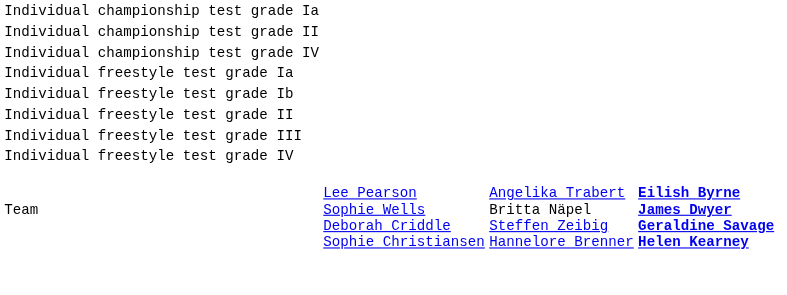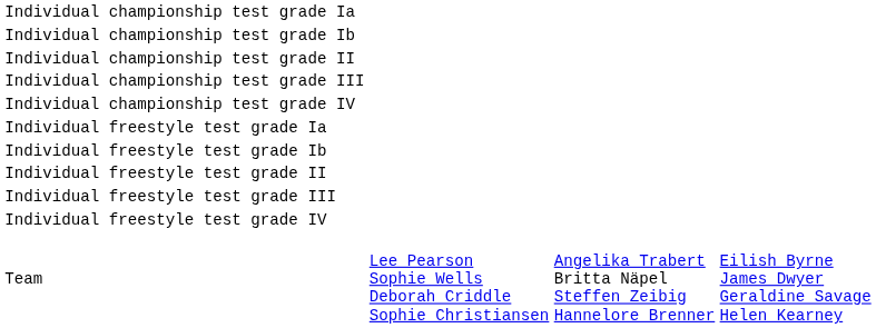+ row: Individual championship test grade Ib
+ row: Individual championship test grade III
Team | column 4: bold -> normal
